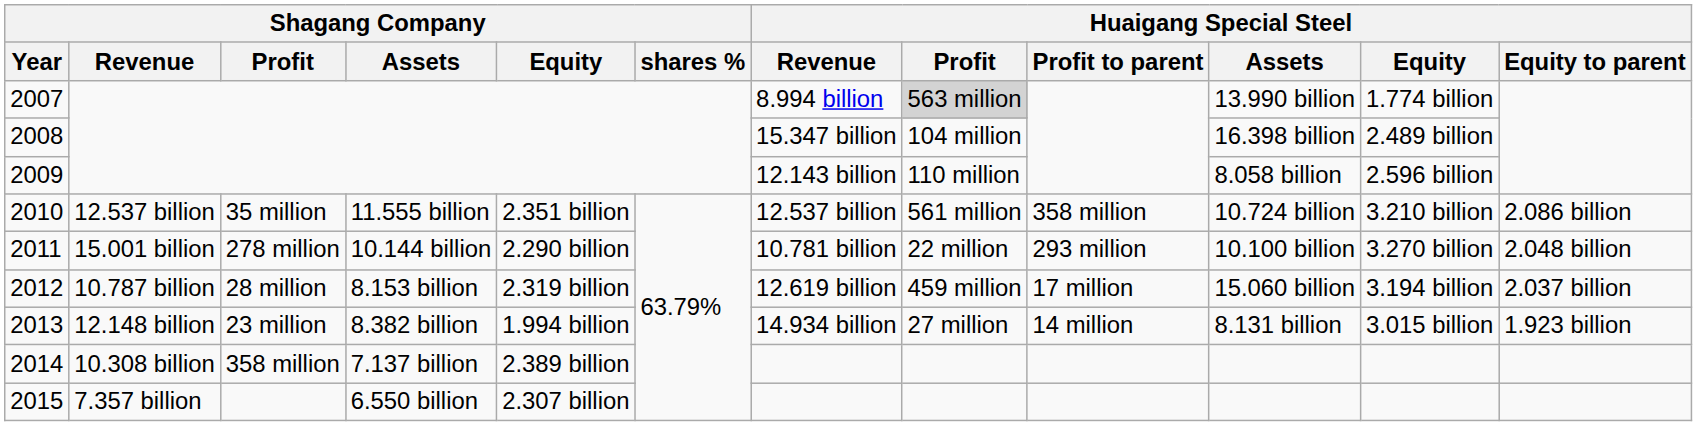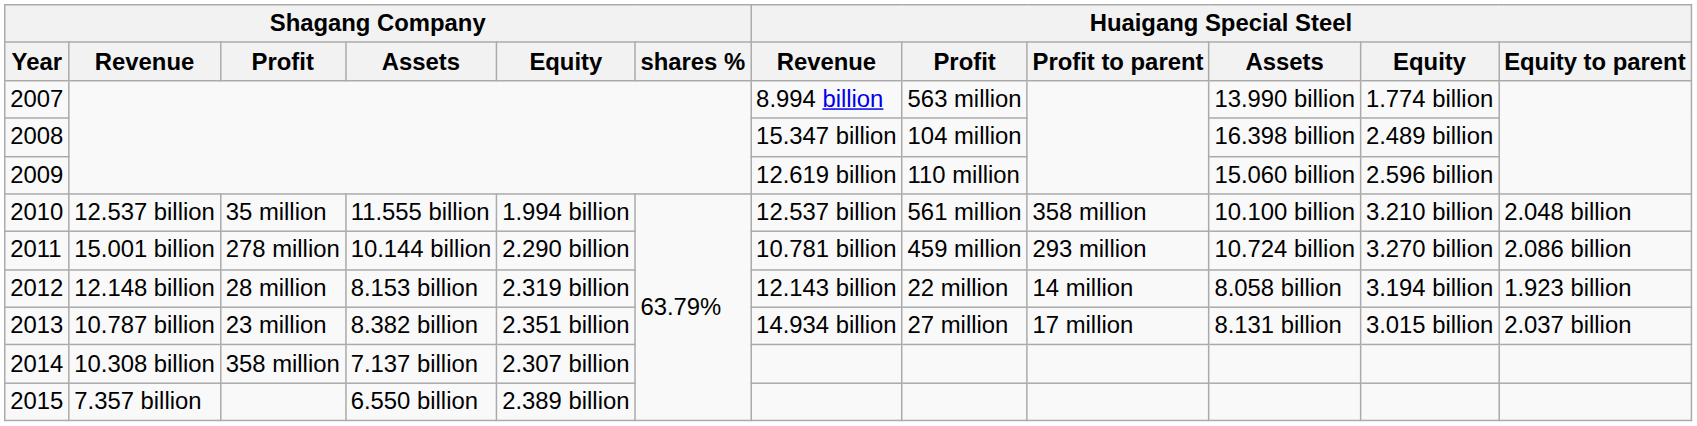2007 | Huaigang Special Steel / Profit: lightgrey background -> no background
2009 | Huaigang Special Steel / Revenue: 12.143 billion -> 12.619 billion
2009 | Huaigang Special Steel / Assets: 8.058 billion -> 15.060 billion
2010 | Shagang Company / Equity: 2.351 billion -> 1.994 billion
2010 | Huaigang Special Steel / Assets: 10.724 billion -> 10.100 billion
2010 | Huaigang Special Steel / Equity to parent: 2.086 billion -> 2.048 billion
2011 | Huaigang Special Steel / Profit: 22 million -> 459 million
2011 | Huaigang Special Steel / Assets: 10.100 billion -> 10.724 billion
2011 | Huaigang Special Steel / Equity to parent: 2.048 billion -> 2.086 billion
2012 | Shagang Company / Revenue: 10.787 billion -> 12.148 billion
2012 | Huaigang Special Steel / Revenue: 12.619 billion -> 12.143 billion
2012 | Huaigang Special Steel / Profit: 459 million -> 22 million
2012 | Huaigang Special Steel / Profit to parent: 17 million -> 14 million
2012 | Huaigang Special Steel / Assets: 15.060 billion -> 8.058 billion
2012 | Huaigang Special Steel / Equity to parent: 2.037 billion -> 1.923 billion
2013 | Shagang Company / Revenue: 12.148 billion -> 10.787 billion
2013 | Shagang Company / Equity: 1.994 billion -> 2.351 billion
2013 | Huaigang Special Steel / Profit to parent: 14 million -> 17 million
2013 | Huaigang Special Steel / Equity to parent: 1.923 billion -> 2.037 billion
2014 | Shagang Company / Equity: 2.389 billion -> 2.307 billion
2015 | Shagang Company / Equity: 2.307 billion -> 2.389 billion
